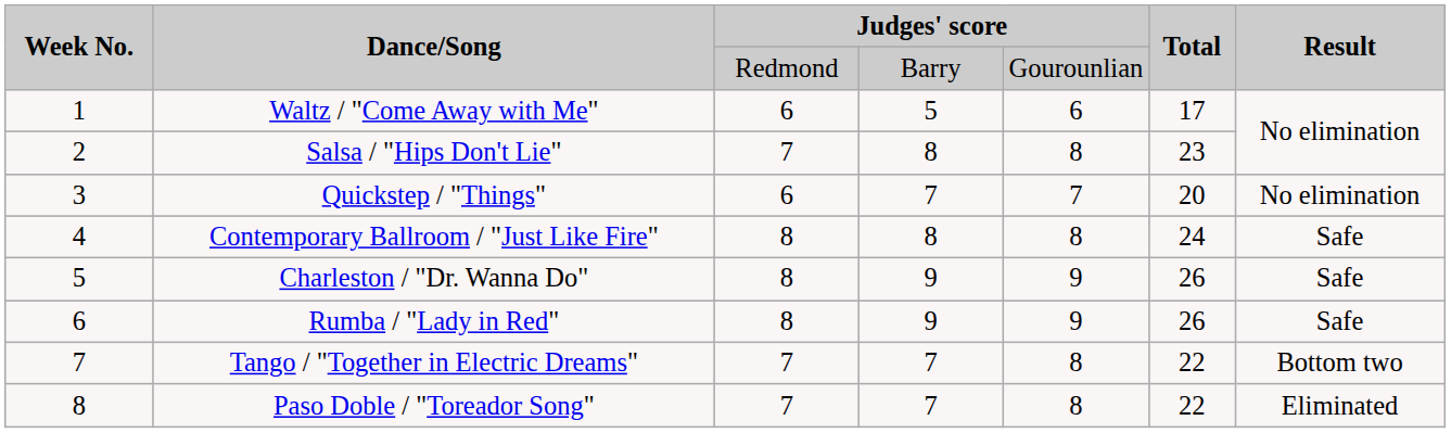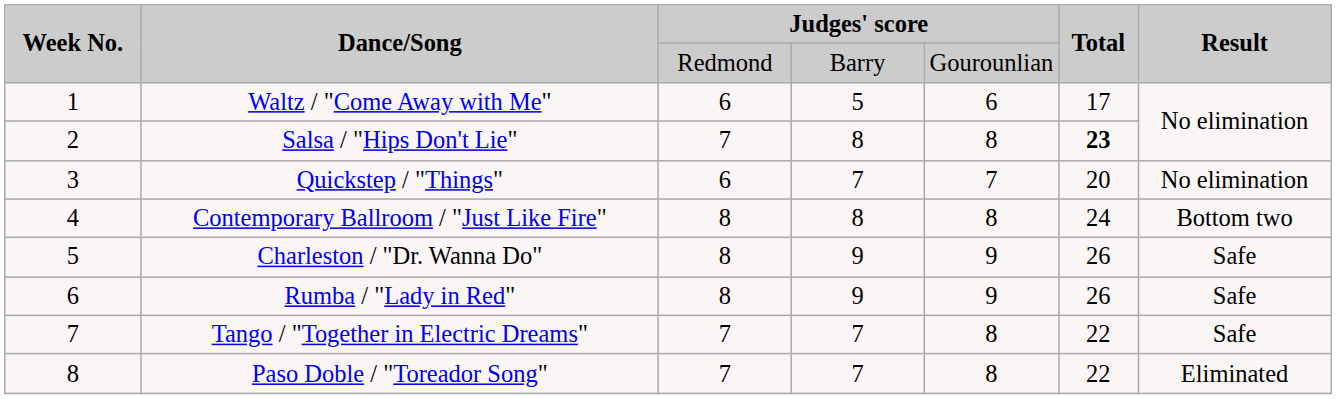Salsa / "Hips Don't Lie" | Total: normal -> bold
Contemporary Ballroom / "Just Like Fire" | Result: Safe -> Bottom two
Tango / "Together in Electric Dreams" | Result: Bottom two -> Safe
